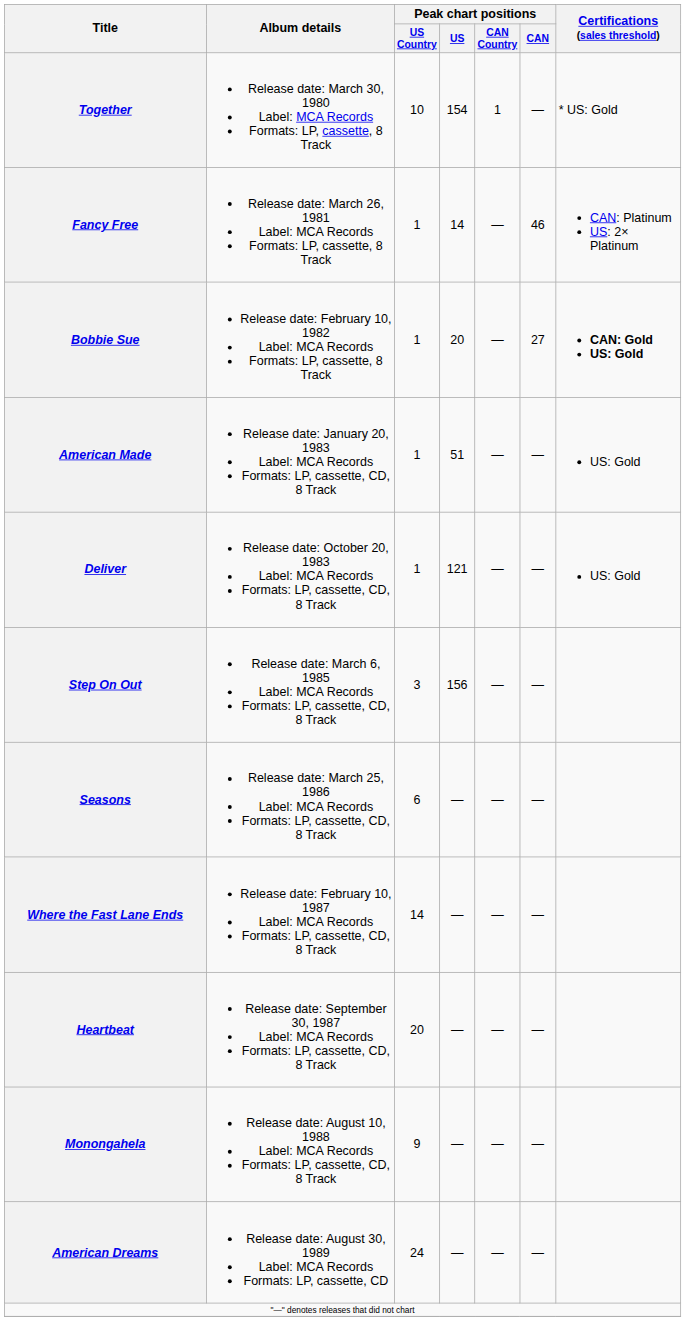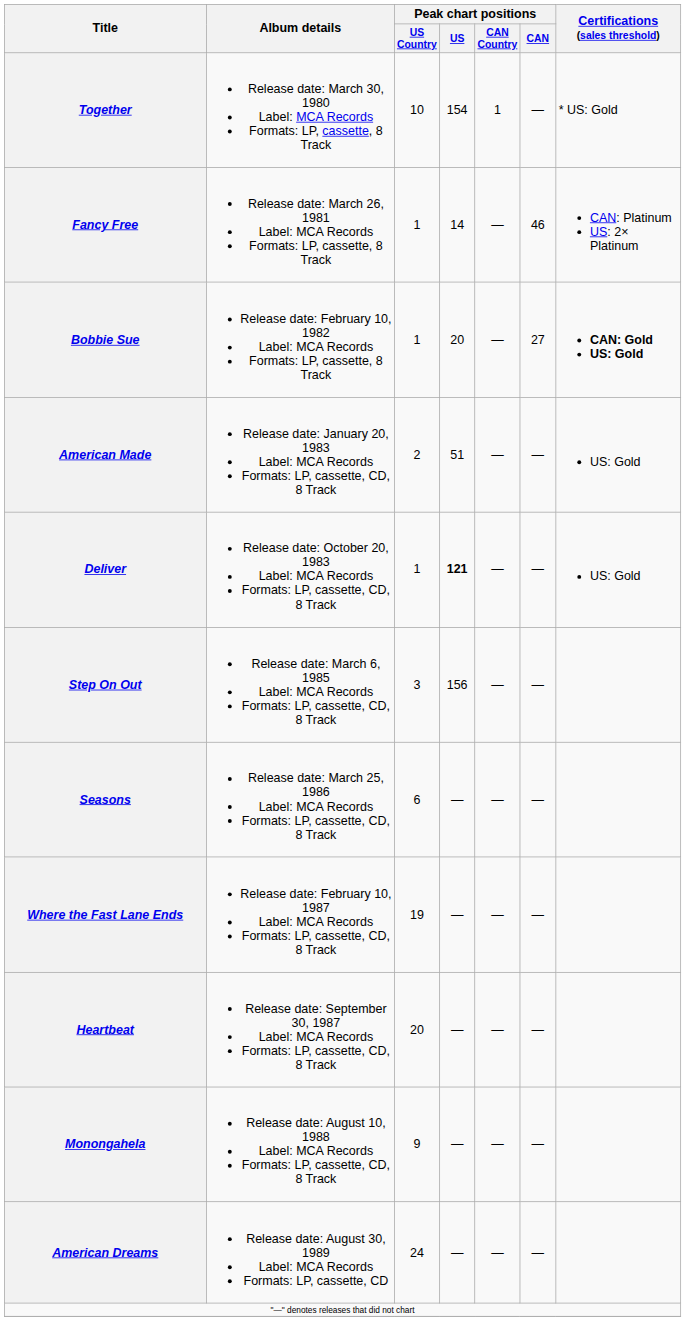American Made | Peak chart positions / US Country: 1 -> 2
Deliver | Peak chart positions / US: normal -> bold
Where the Fast Lane Ends | Peak chart positions / US Country: 14 -> 19
